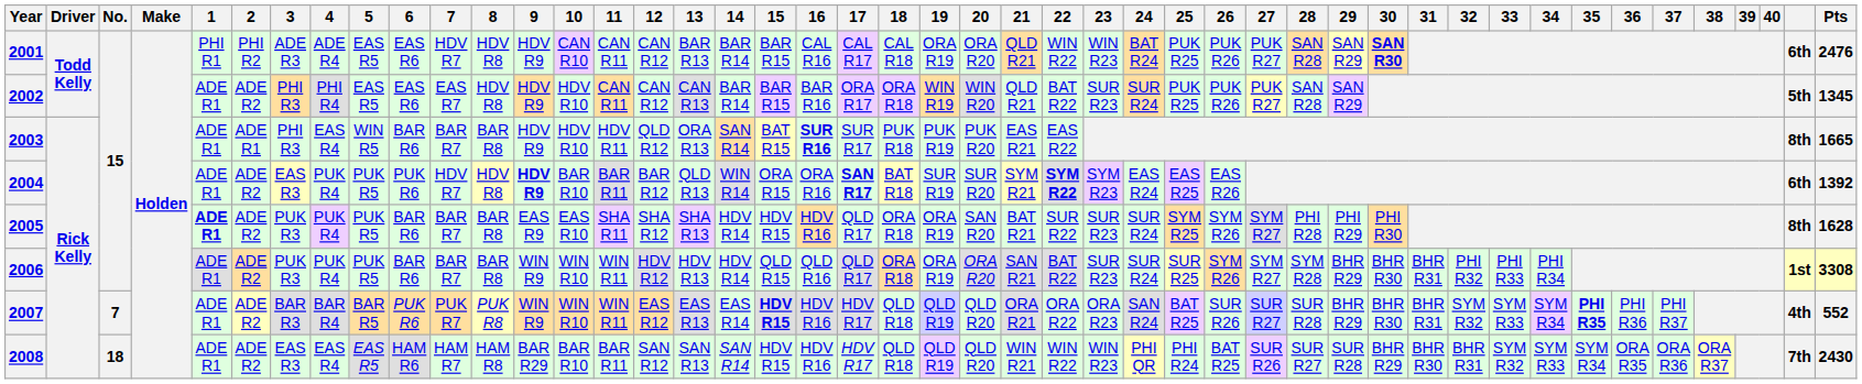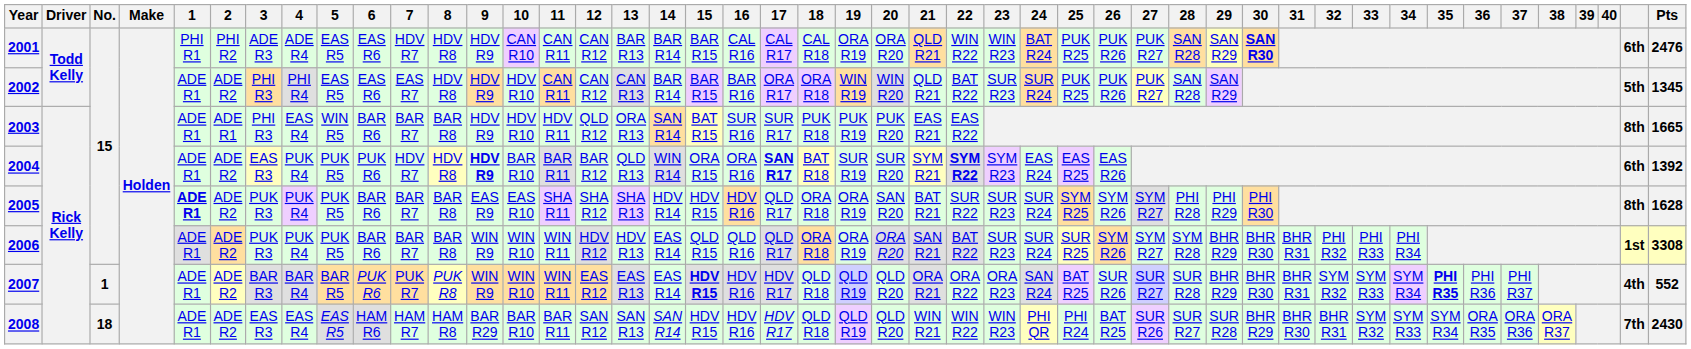2003 | 16: bold -> normal
2006 | 14: HDV R14 -> EAS R14
2007 | No.: 7 -> 1
